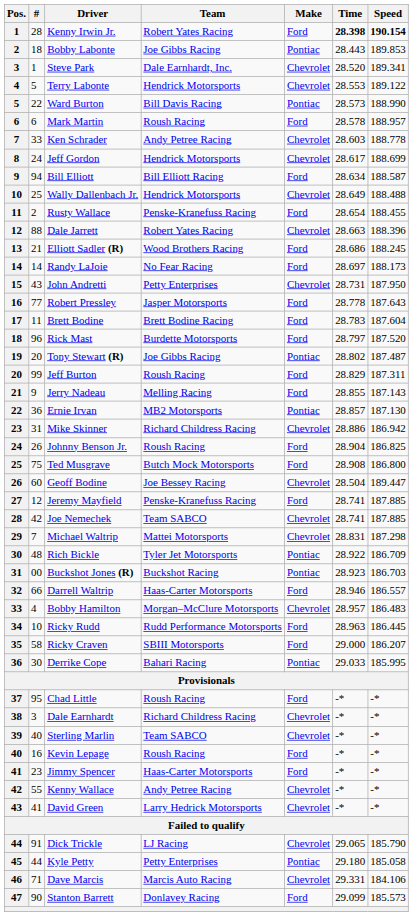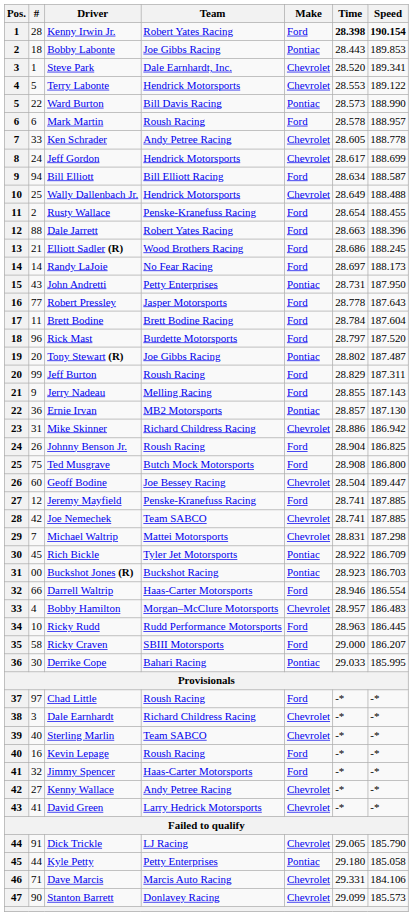Ken Schrader | Time: 28.603 -> 28.605
Dale Jarrett | Make: Chevrolet -> Ford
John Andretti | Make: Chevrolet -> Pontiac
Brett Bodine | Time: 28.783 -> 28.784
Rich Bickle | #: 48 -> 45
Darrell Waltrip | Speed: 186.557 -> 186.554
Chad Little | #: 95 -> 97
Jimmy Spencer | #: 23 -> 32
Kenny Wallace | #: 55 -> 27
Stanton Barrett | Make: Ford -> Chevrolet
